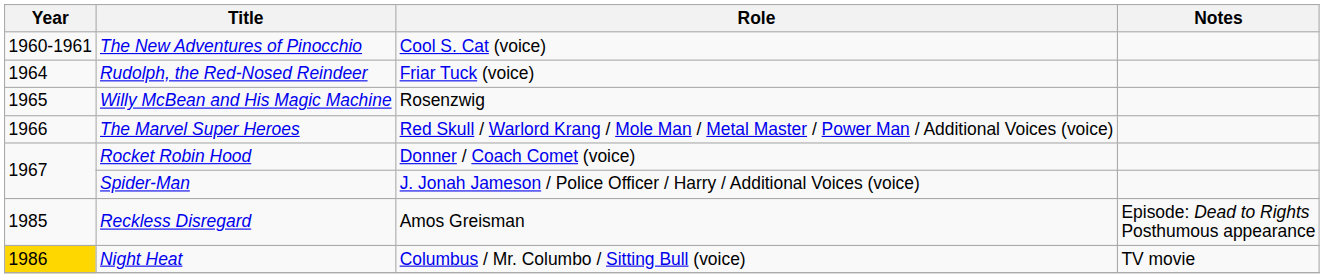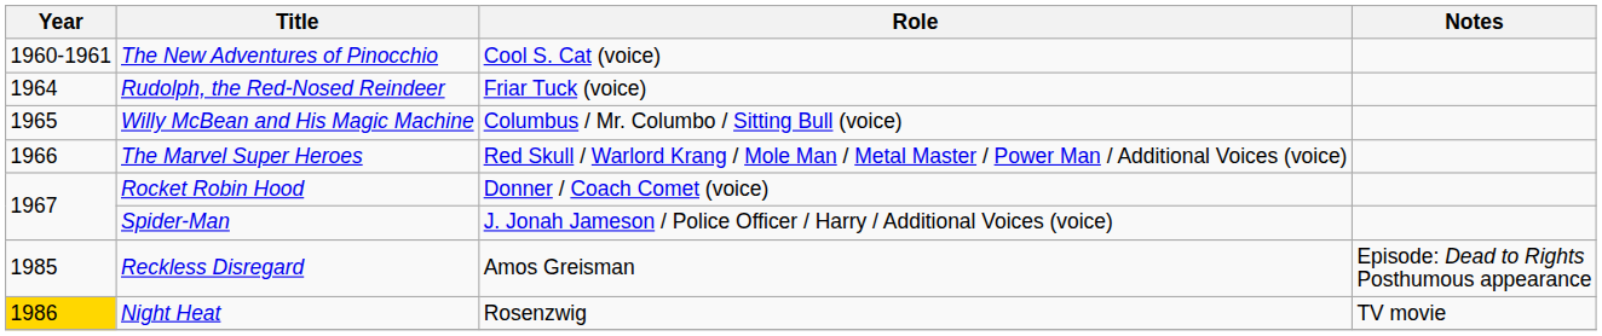Willy McBean and His Magic Machine | Role: Rosenzwig -> Columbus / Mr. Columbo / Sitting Bull (voice)
Night Heat | Role: Columbus / Mr. Columbo / Sitting Bull (voice) -> Rosenzwig
